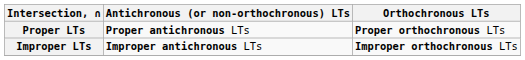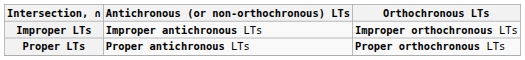rows swapped: Proper LTs <-> Improper LTs
